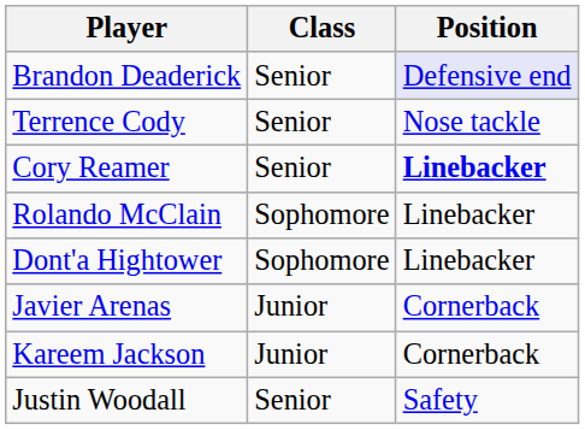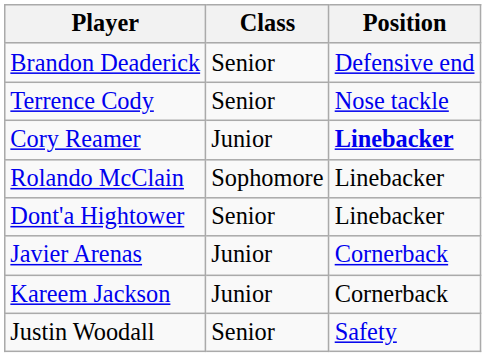Brandon Deaderick | Position: lavender background -> no background
Cory Reamer | Class: Senior -> Junior
Dont'a Hightower | Class: Sophomore -> Senior
